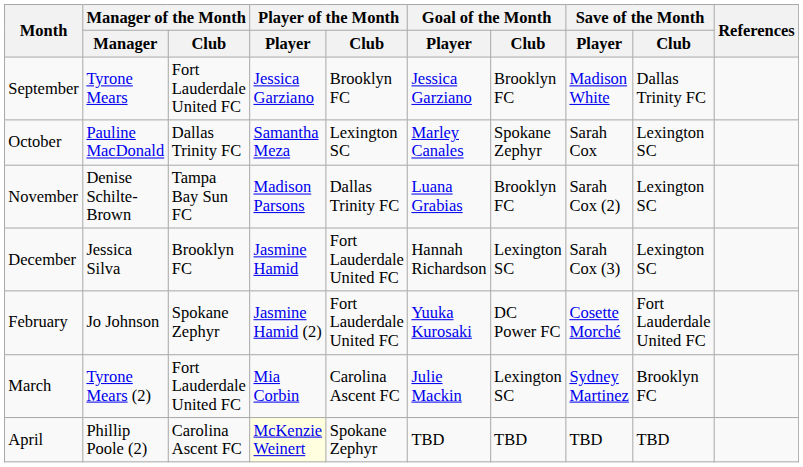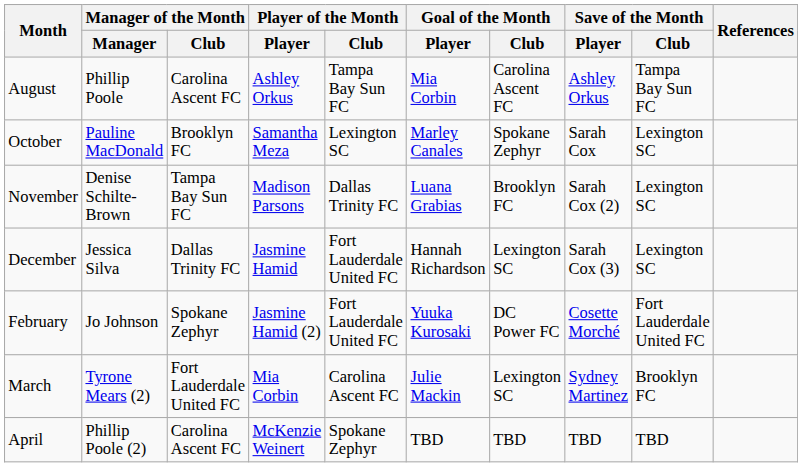+ row: August | Phillip Poole | Carolina Ascent FC | Ashley Orkus | Tampa Bay Sun FC | Mia Corbin | Carolina Ascent FC | Ashley Orkus | Tampa Bay Sun FC
- row: September | Tyrone Mears | Fort Lauderdale United FC | Jessica Garziano | Brooklyn FC | Jessica Garziano | Brooklyn FC | Madison White | Dallas Trinity FC
October | Manager of the Month / Club: Dallas Trinity FC -> Brooklyn FC
December | Manager of the Month / Club: Brooklyn FC -> Dallas Trinity FC
April | Player of the Month / Player: lightyellow background -> no background
